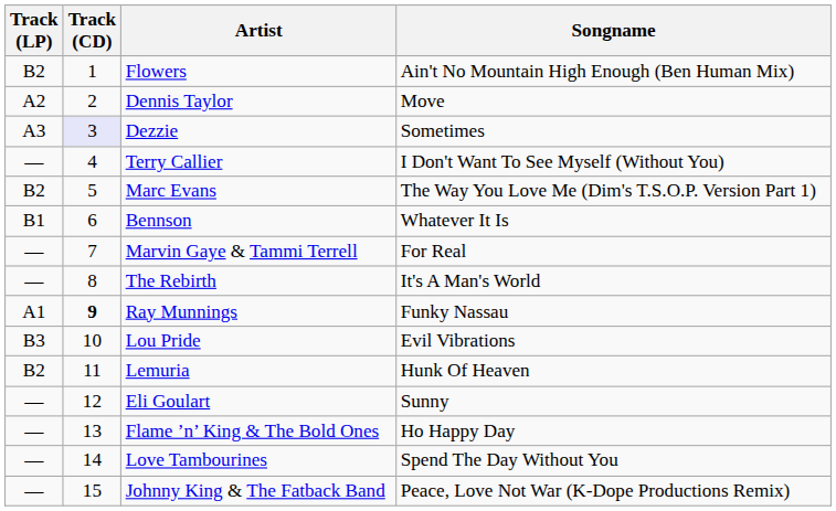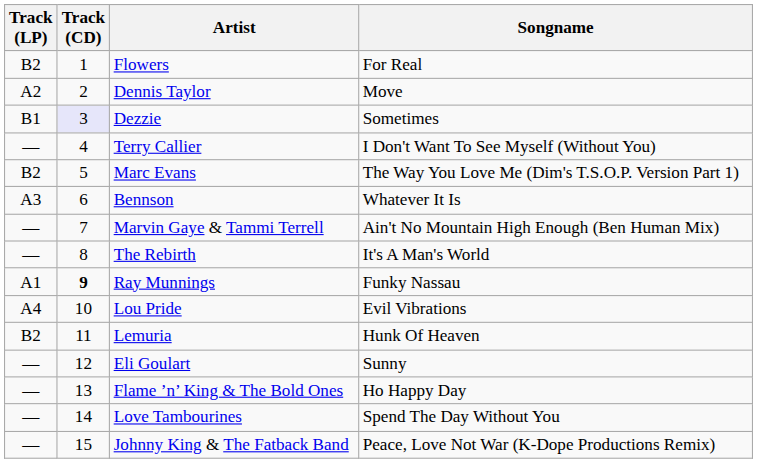Flowers | Songname: Ain't No Mountain High Enough (Ben Human Mix) -> For Real
Dezzie | Track (LP): A3 -> B1
Bennson | Track (LP): B1 -> A3
Marvin Gaye & Tammi Terrell | Songname: For Real -> Ain't No Mountain High Enough (Ben Human Mix)
Lou Pride | Track (LP): B3 -> A4
